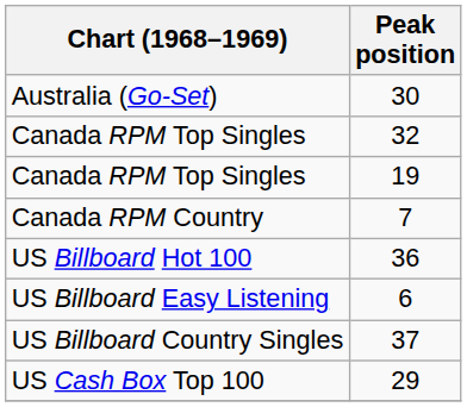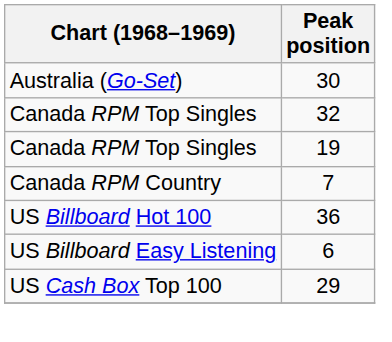- row: US Billboard Country Singles | 37
